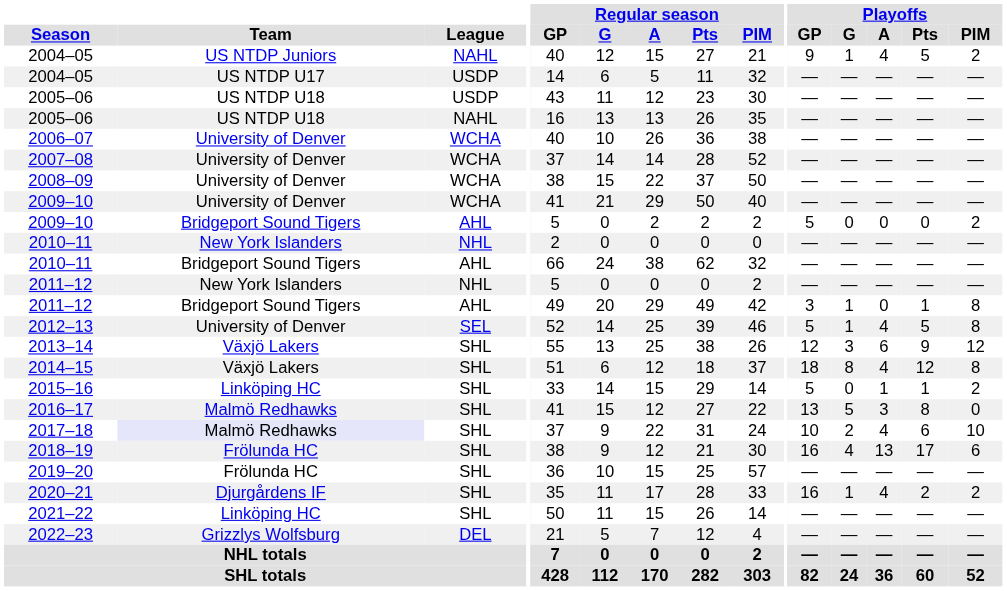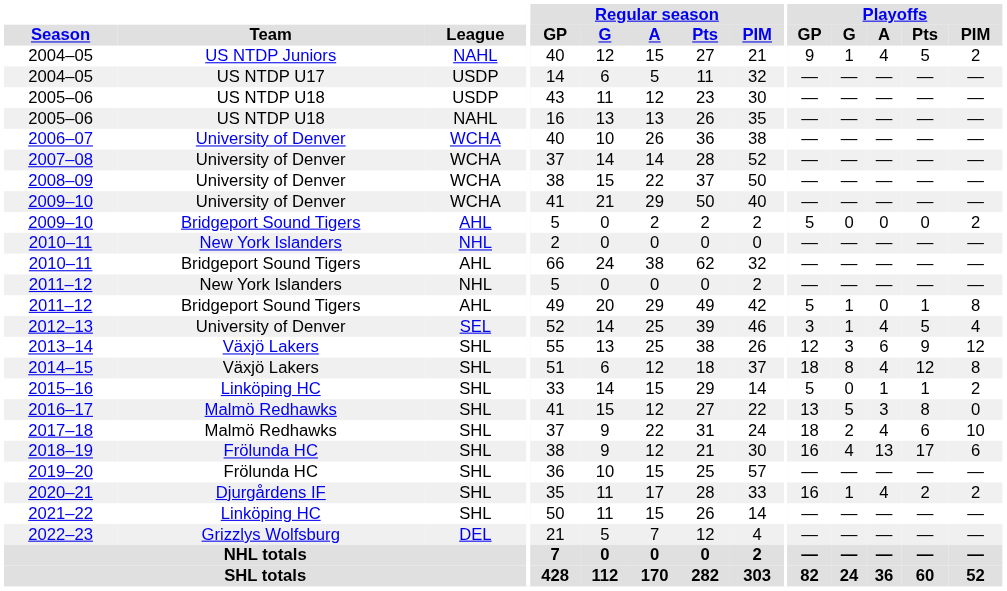2011–12 / AHL | Playoffs / GP: 3 -> 5
2012–13 | Playoffs / GP: 5 -> 3
2012–13 | Playoffs / PIM: 8 -> 4
2017–18 | Team: lavender background -> no background
2017–18 | Playoffs / GP: 10 -> 18
